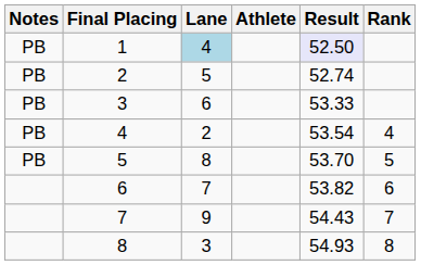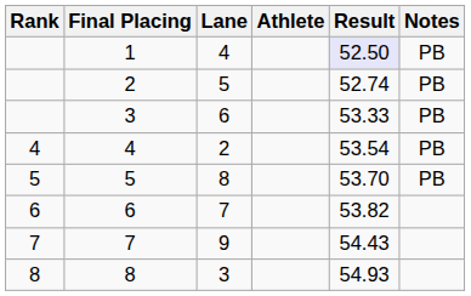columns swapped: Rank <-> Notes
1 | Lane: lightblue background -> no background
